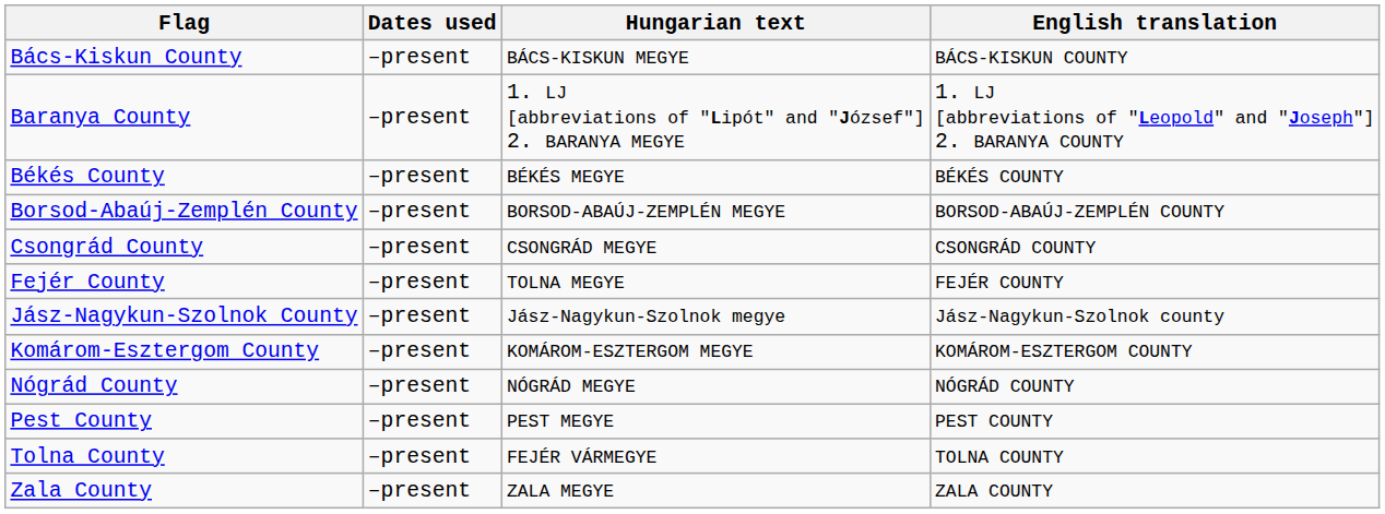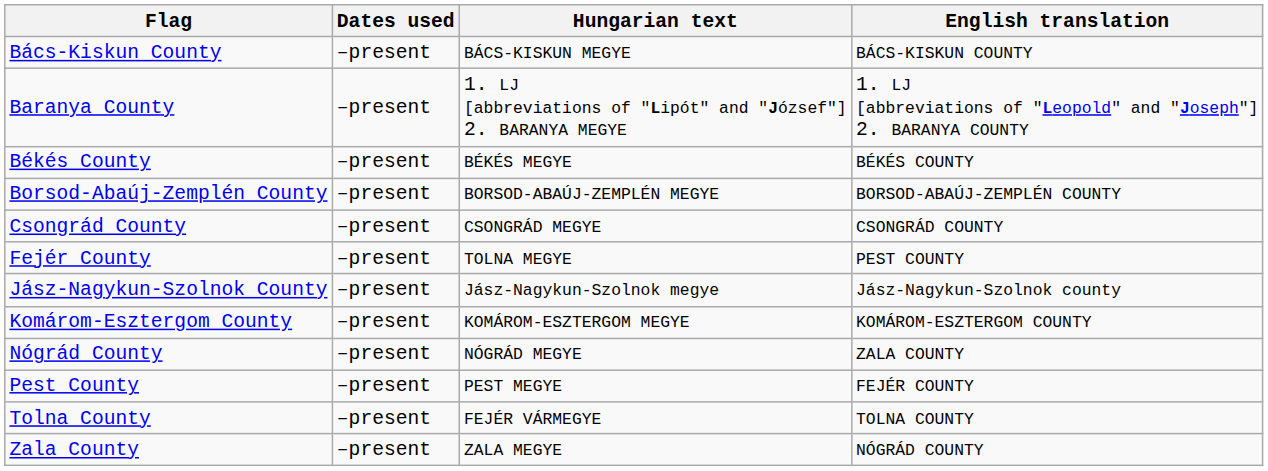Fejér County | English translation: FEJÉR COUNTY -> PEST COUNTY
Nógrád County | English translation: NÓGRÁD COUNTY -> ZALA COUNTY
Pest County | English translation: PEST COUNTY -> FEJÉR COUNTY
Zala County | English translation: ZALA COUNTY -> NÓGRÁD COUNTY
